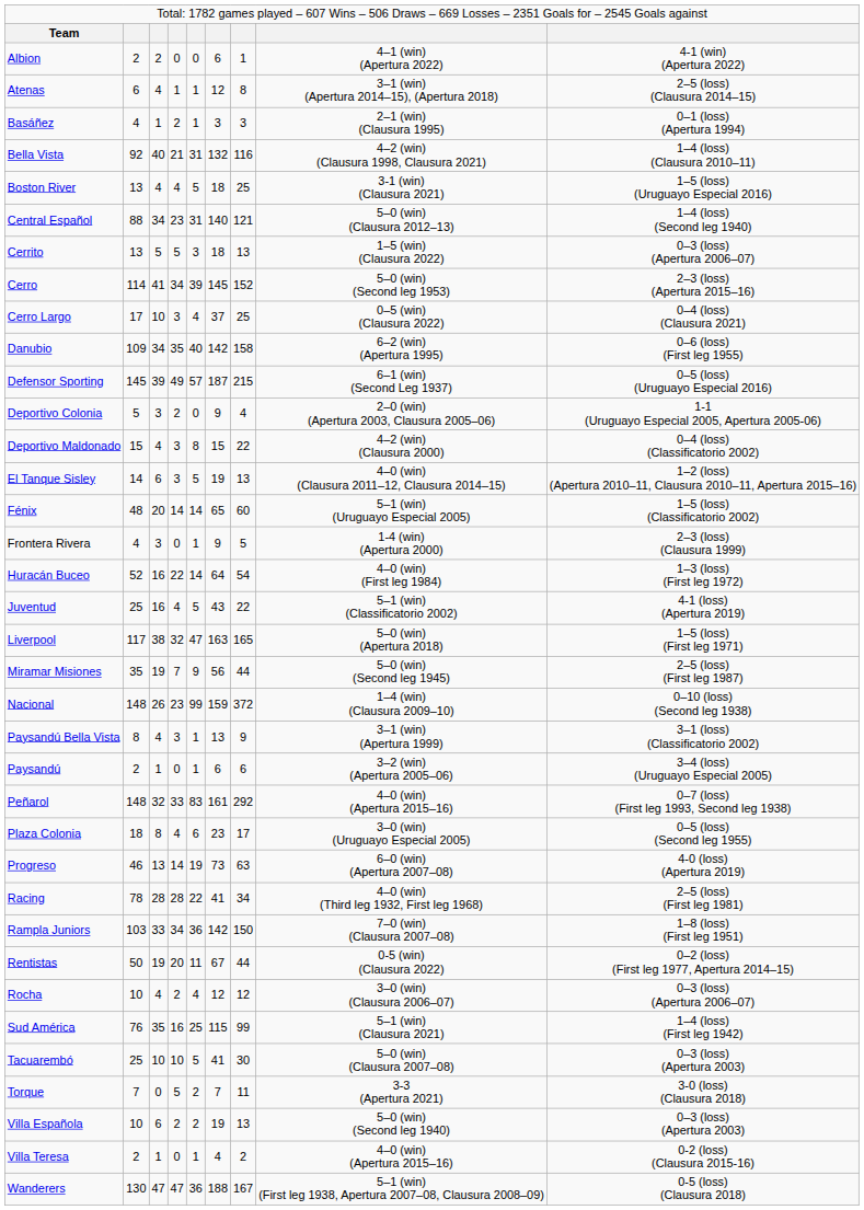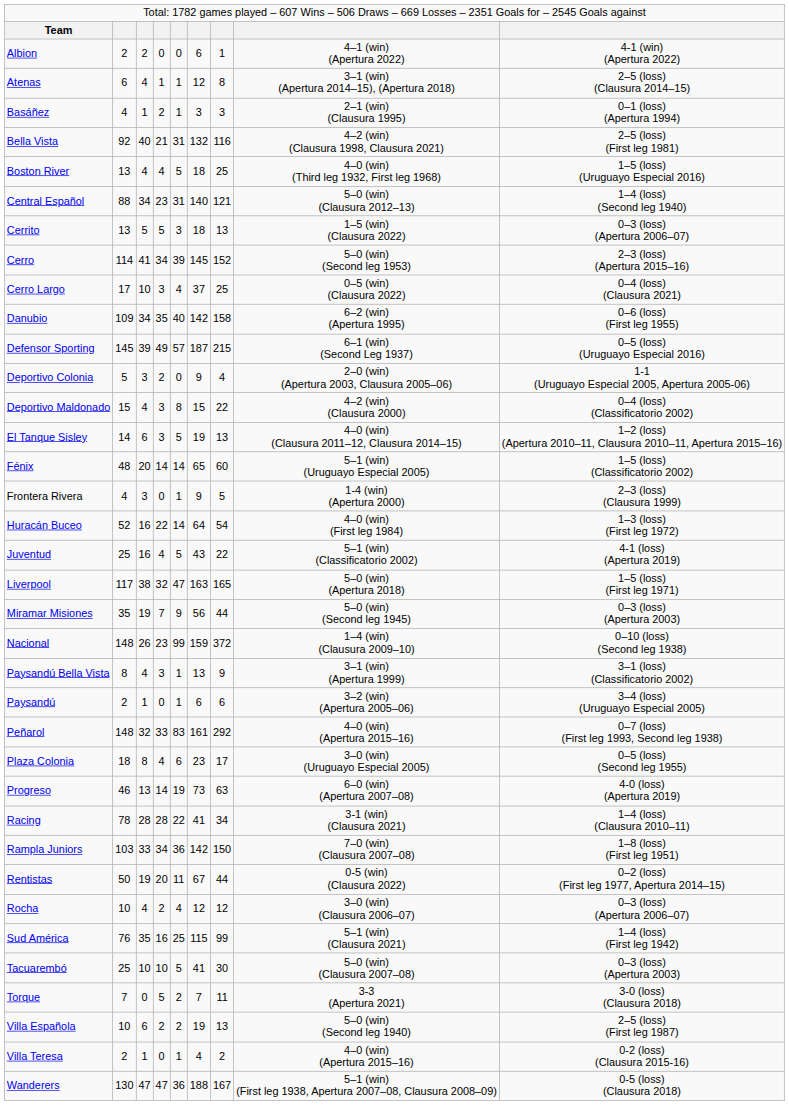Bella Vista | column 9: 1–4 (loss) (Clausura 2010–11) -> 2–5 (loss) (First leg 1981)
Boston River | column 8: 3-1 (win) (Clausura 2021) -> 4–0 (win) (Third leg 1932, First leg 1968)
Miramar Misiones | column 9: 2–5 (loss) (First leg 1987) -> 0–3 (loss) (Apertura 2003)
Racing | column 8: 4–0 (win) (Third leg 1932, First leg 1968) -> 3-1 (win) (Clausura 2021)
Racing | column 9: 2–5 (loss) (First leg 1981) -> 1–4 (loss) (Clausura 2010–11)
Villa Española | column 9: 0–3 (loss) (Apertura 2003) -> 2–5 (loss) (First leg 1987)
